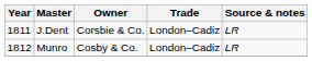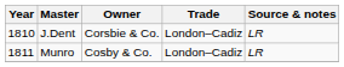J.Dent | Year: 1811 -> 1810
Munro | Year: 1812 -> 1811
